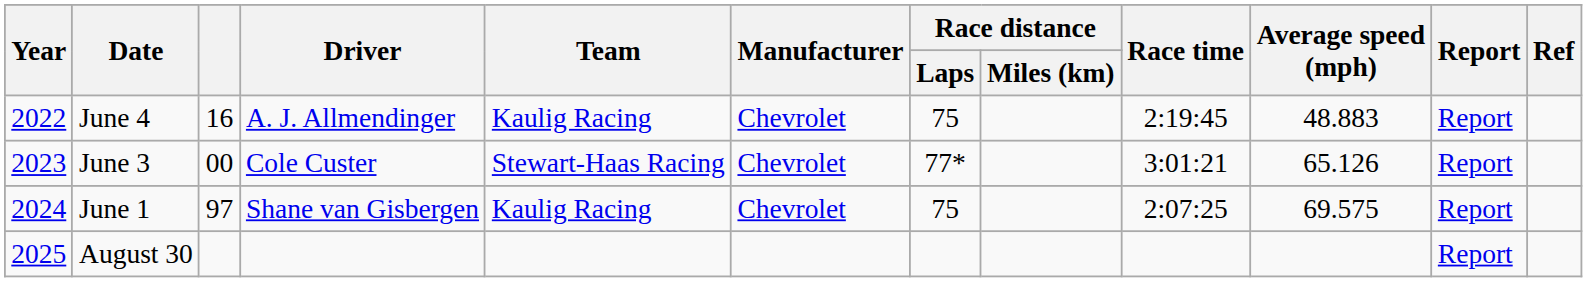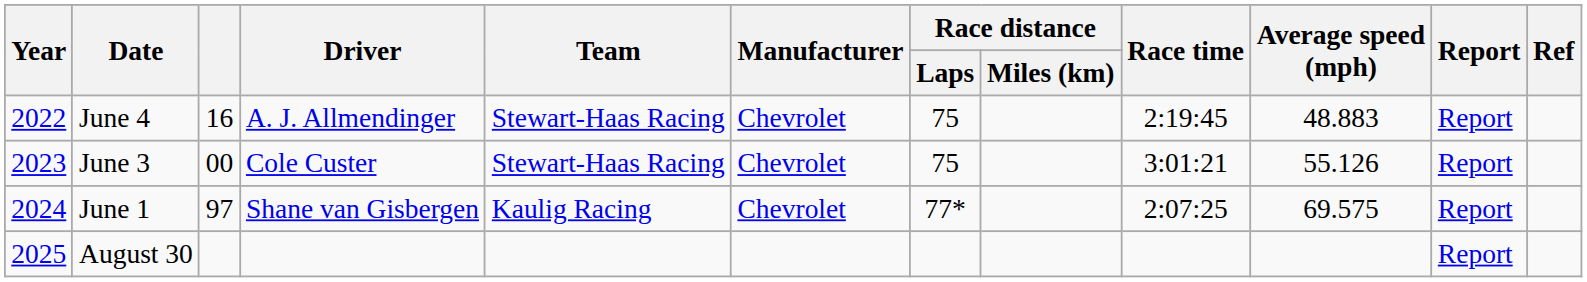June 4 | Team: Kaulig Racing -> Stewart-Haas Racing
June 3 | Race distance / Laps: 77* -> 75
June 3 | Average speed (mph): 65.126 -> 55.126
June 1 | Race distance / Laps: 75 -> 77*
